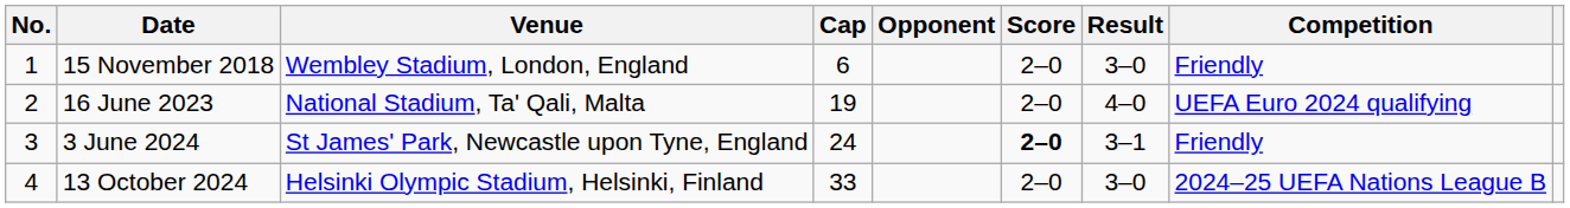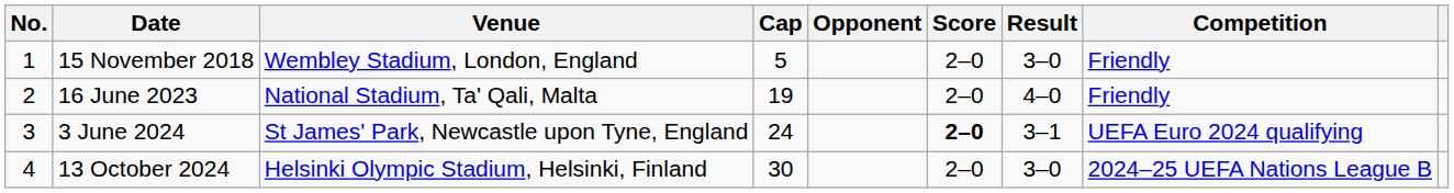15 November 2018 | Cap: 6 -> 5
16 June 2023 | Competition: UEFA Euro 2024 qualifying -> Friendly
3 June 2024 | Competition: Friendly -> UEFA Euro 2024 qualifying
13 October 2024 | Cap: 33 -> 30
